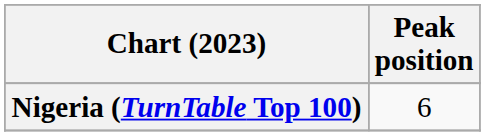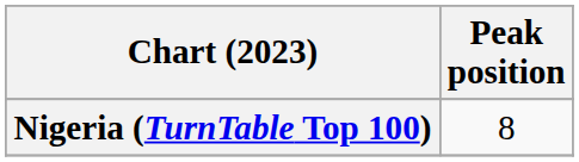Nigeria (TurnTable Top 100) | Peak position: 6 -> 8
